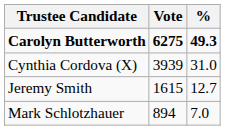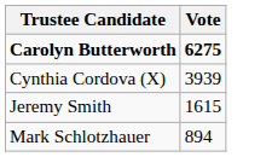- column: % | 49.3 | 31.0 | 12.7 | 7.0
